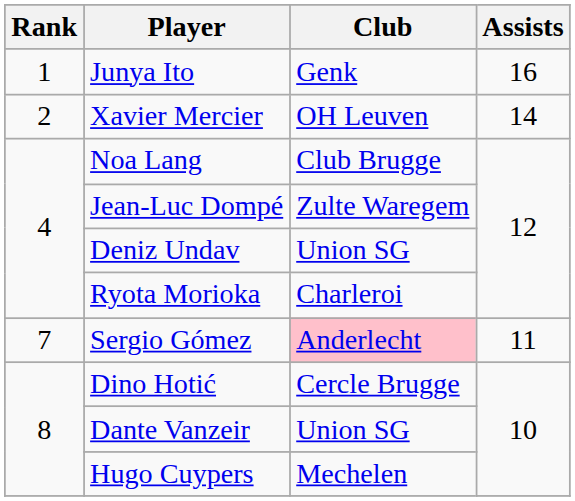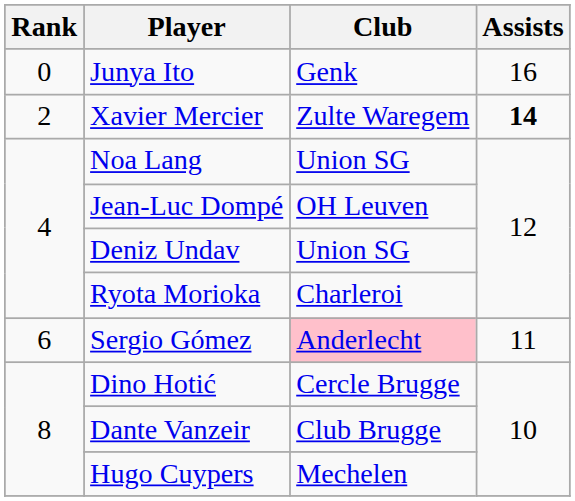Junya Ito | Rank: 1 -> 0
Xavier Mercier | Club: OH Leuven -> Zulte Waregem
Xavier Mercier | Assists: normal -> bold
Noa Lang | Club: Club Brugge -> Union SG
Jean-Luc Dompé | Club: Zulte Waregem -> OH Leuven
Sergio Gómez | Rank: 7 -> 6
Dante Vanzeir | Club: Union SG -> Club Brugge
